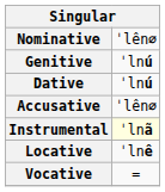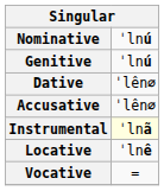Nominative | column 2: ˈlên∅ -> ˈlnú
Dative | column 2: ˈlnú -> ˈlên∅
